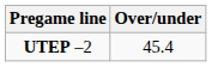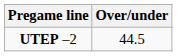UTEP –2 | Over/under: 45.4 -> 44.5
